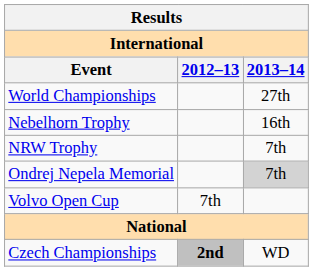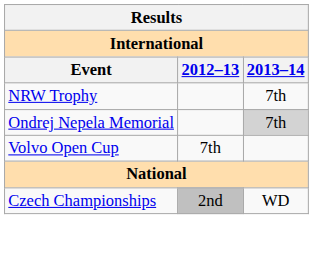- row: World Championships | 27th
- row: Nebelhorn Trophy | 16th
Czech Championships | 2012–13: bold -> normal
